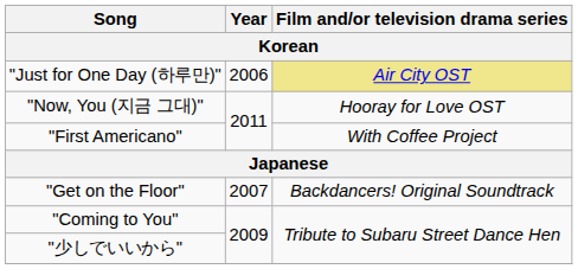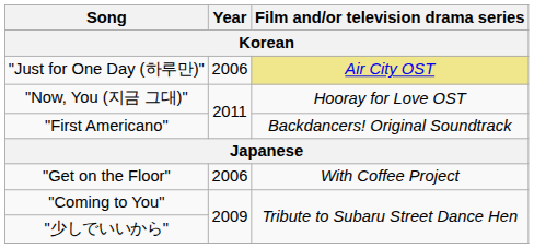"First Americano" | Film and/or television drama series: With Coffee Project -> Backdancers! Original Soundtrack
"Get on the Floor" | Year: 2007 -> 2006
"Get on the Floor" | Film and/or television drama series: Backdancers! Original Soundtrack -> With Coffee Project
